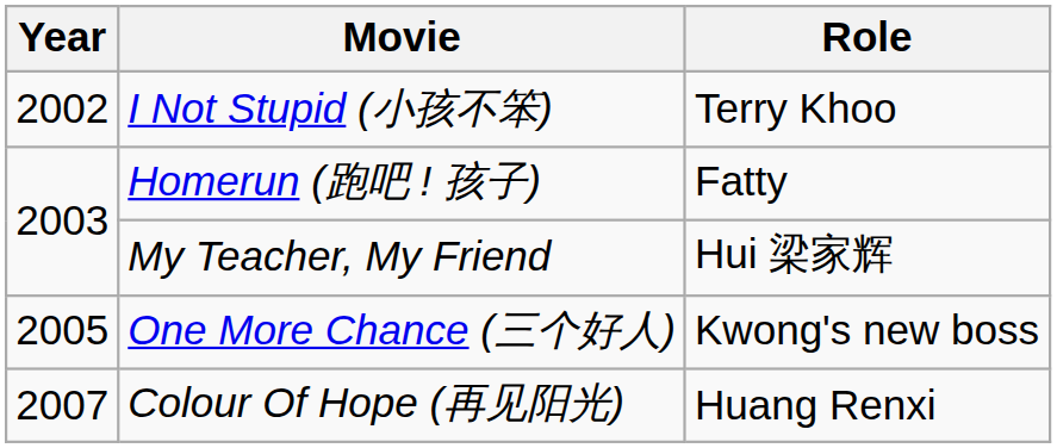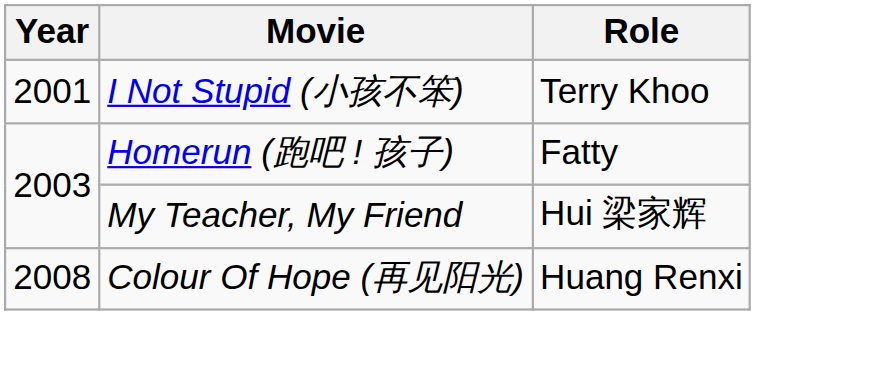I Not Stupid (小孩不笨) | Year: 2002 -> 2001
- row: 2005 | One More Chance (三个好人) | Kwong's new boss
Colour Of Hope (再见阳光) | Year: 2007 -> 2008
